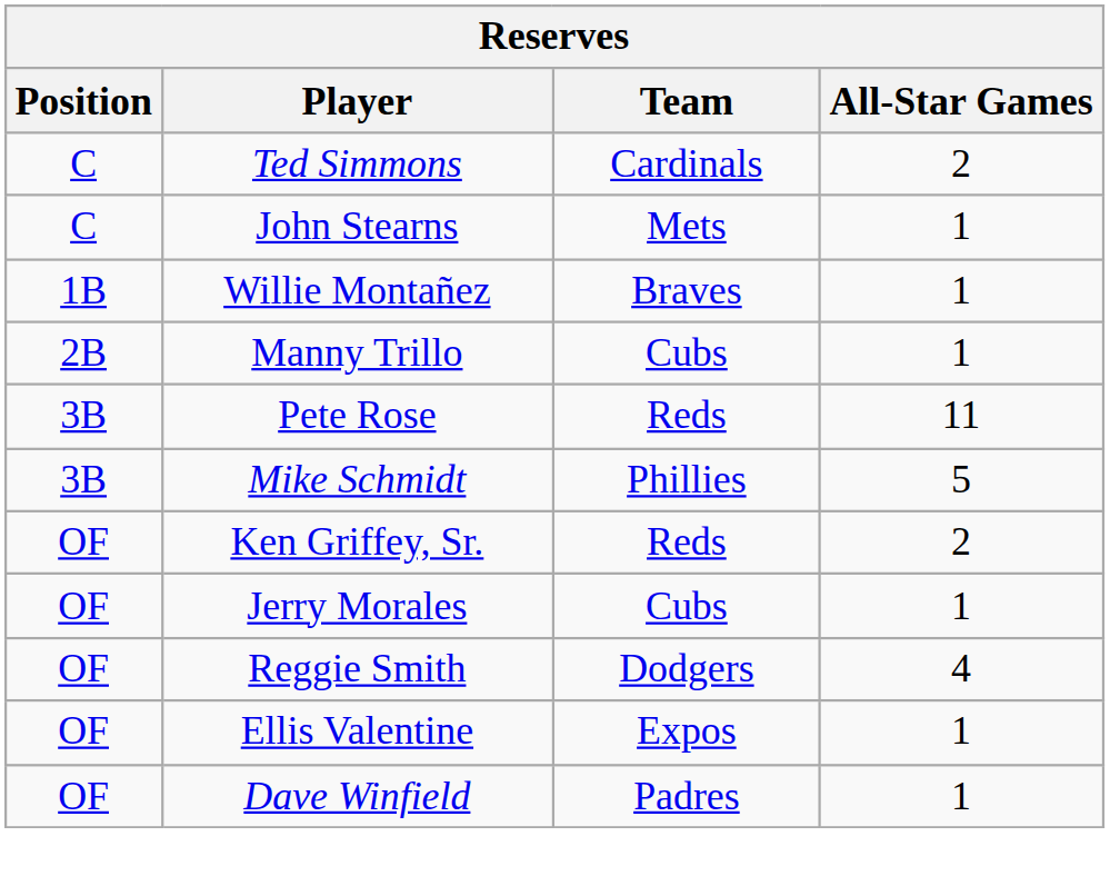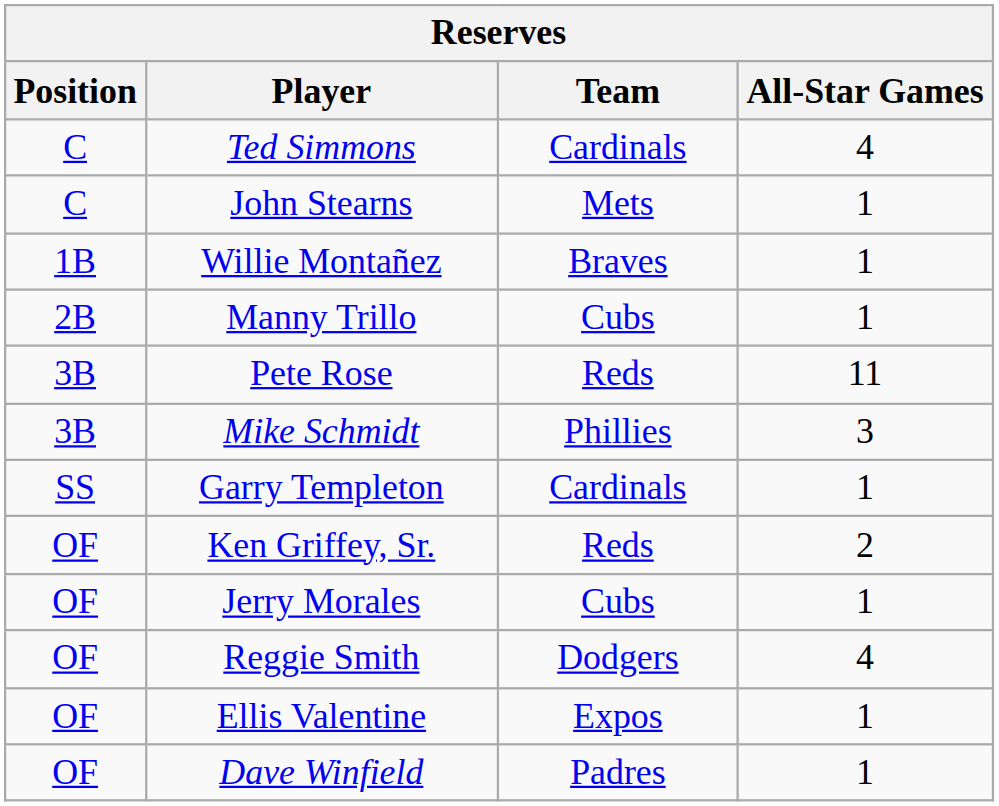Ted Simmons | All-Star Games: 2 -> 4
Mike Schmidt | All-Star Games: 5 -> 3
+ row: SS | Garry Templeton | Cardinals | 1
